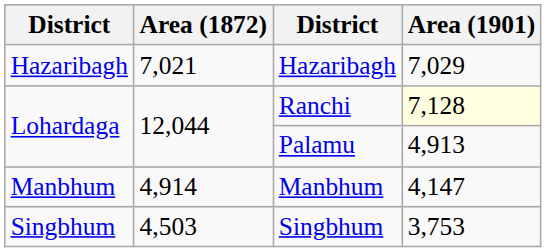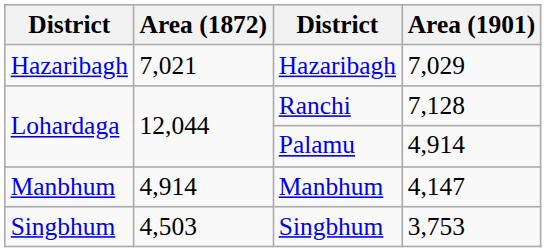Ranchi | Area (1901): lightyellow background -> no background
Palamu | Area (1901): 4,913 -> 4,914
